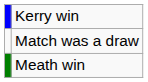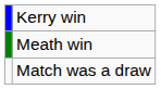rows swapped: Meath win <-> Match was a draw
